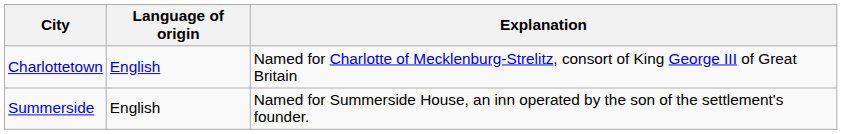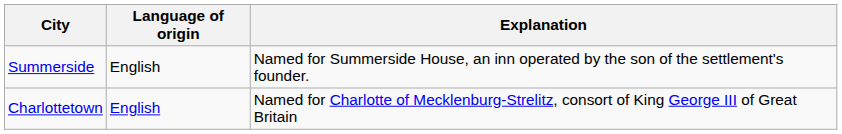rows swapped: Charlottetown <-> Summerside
